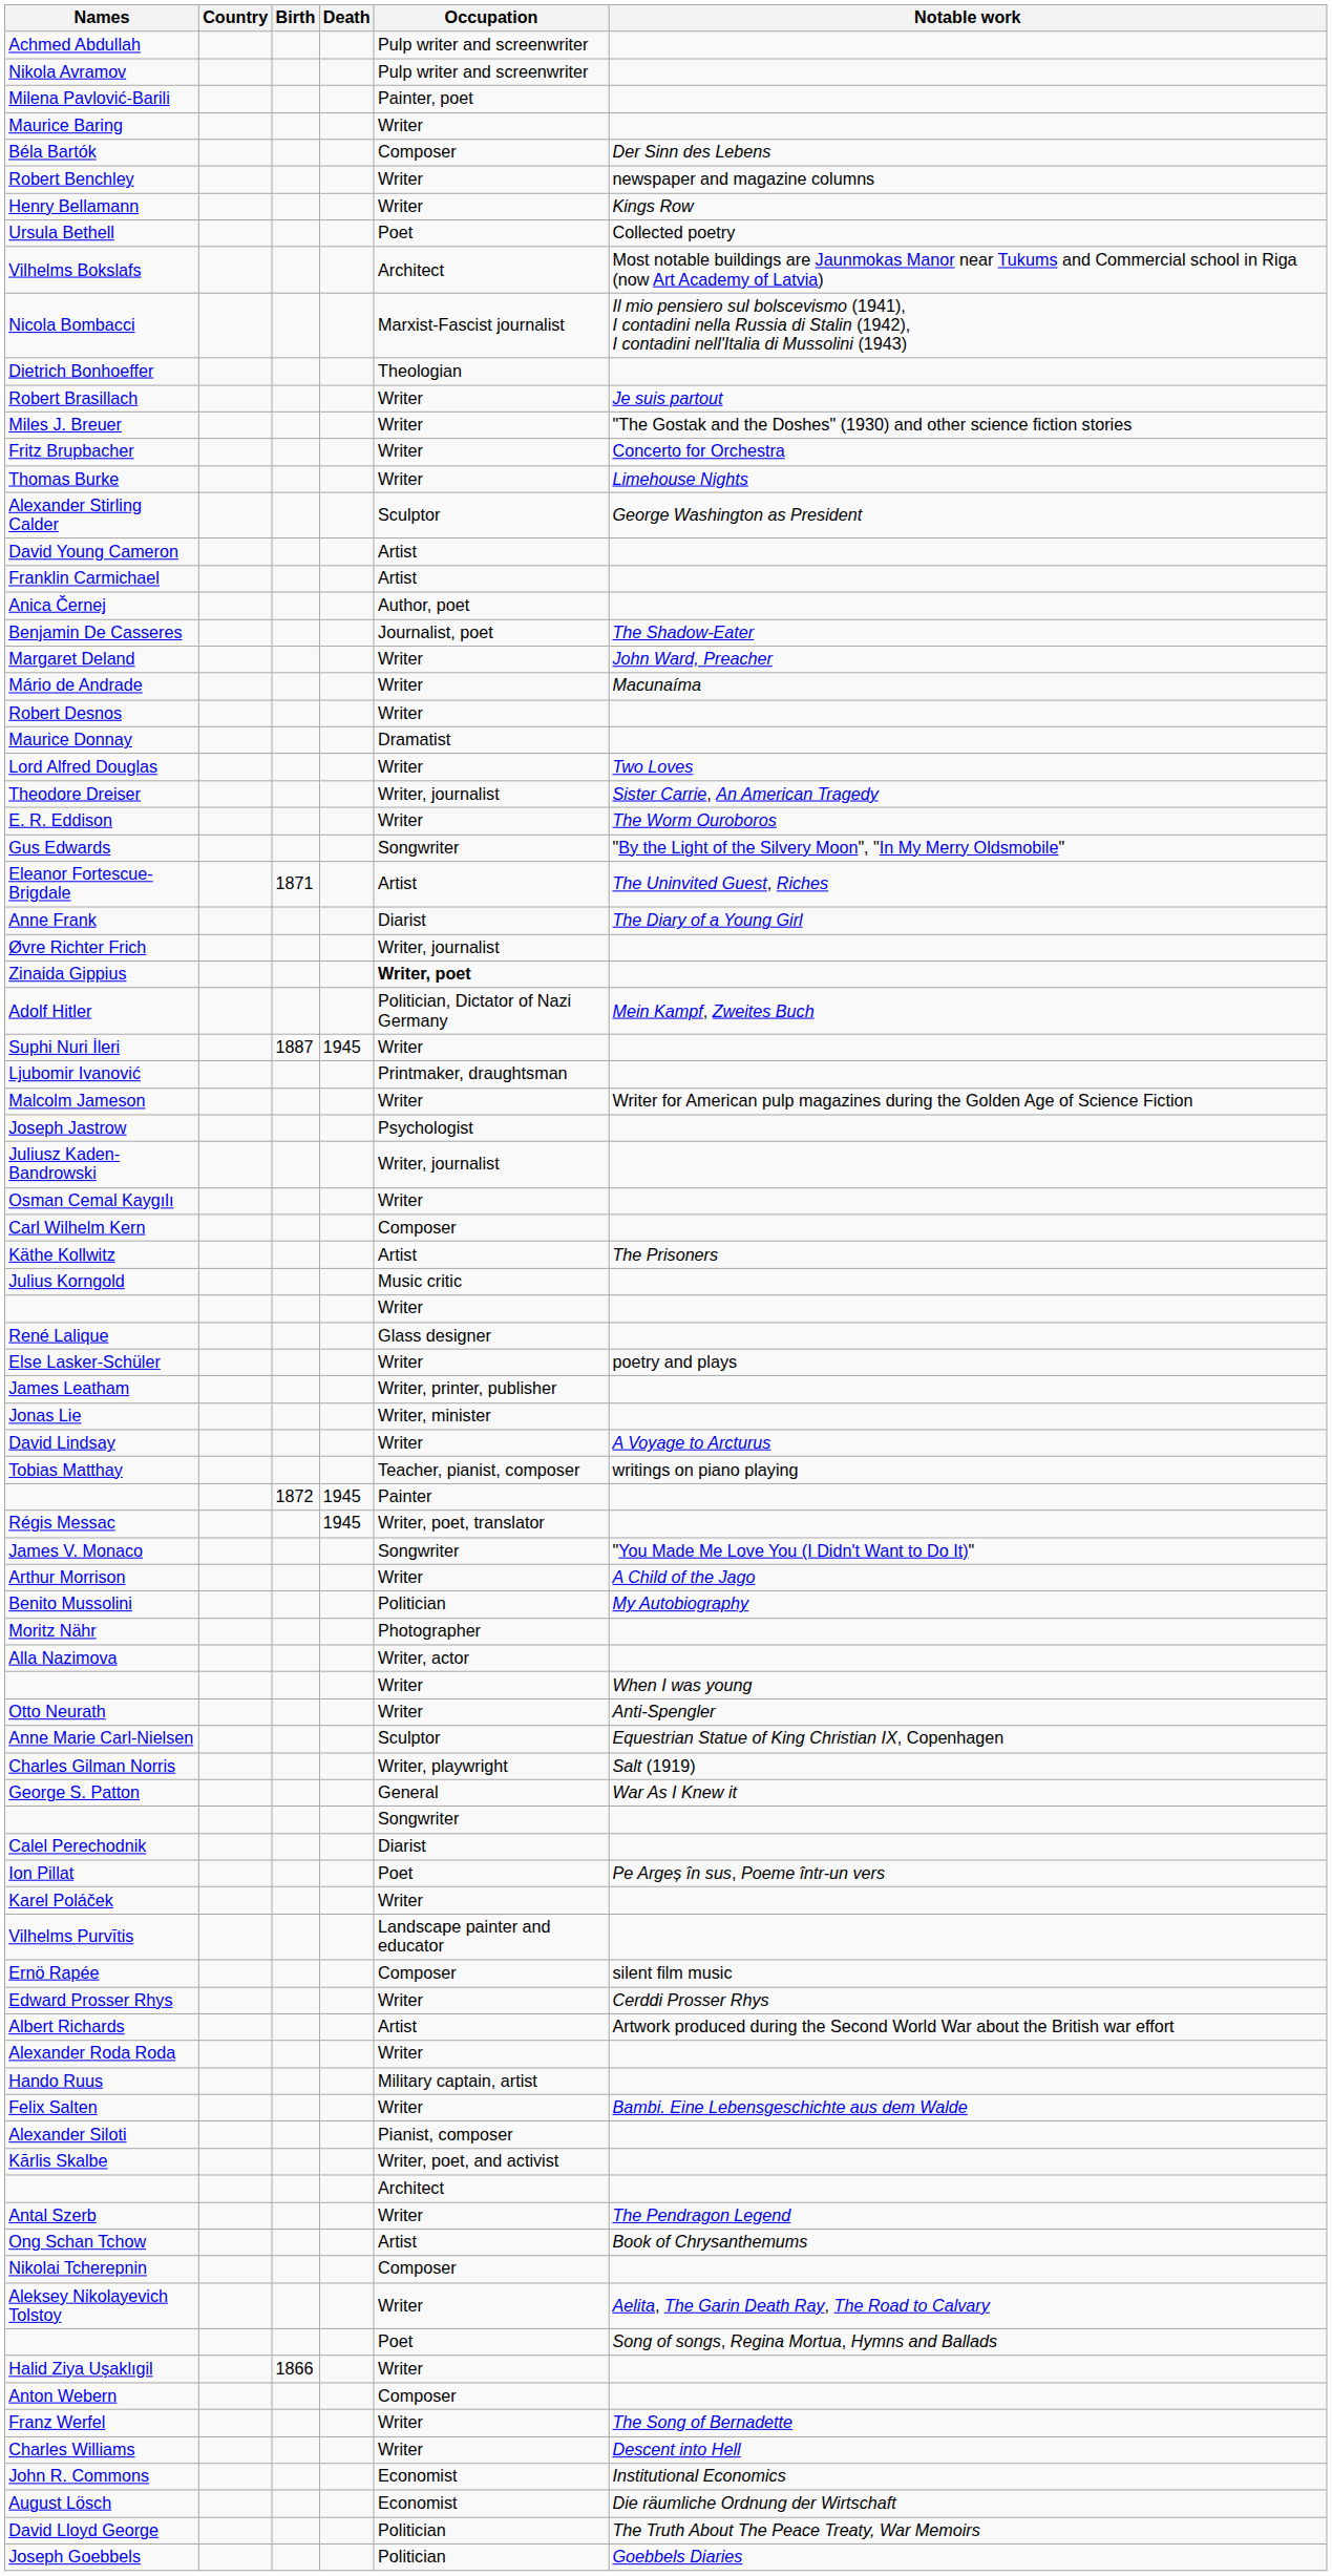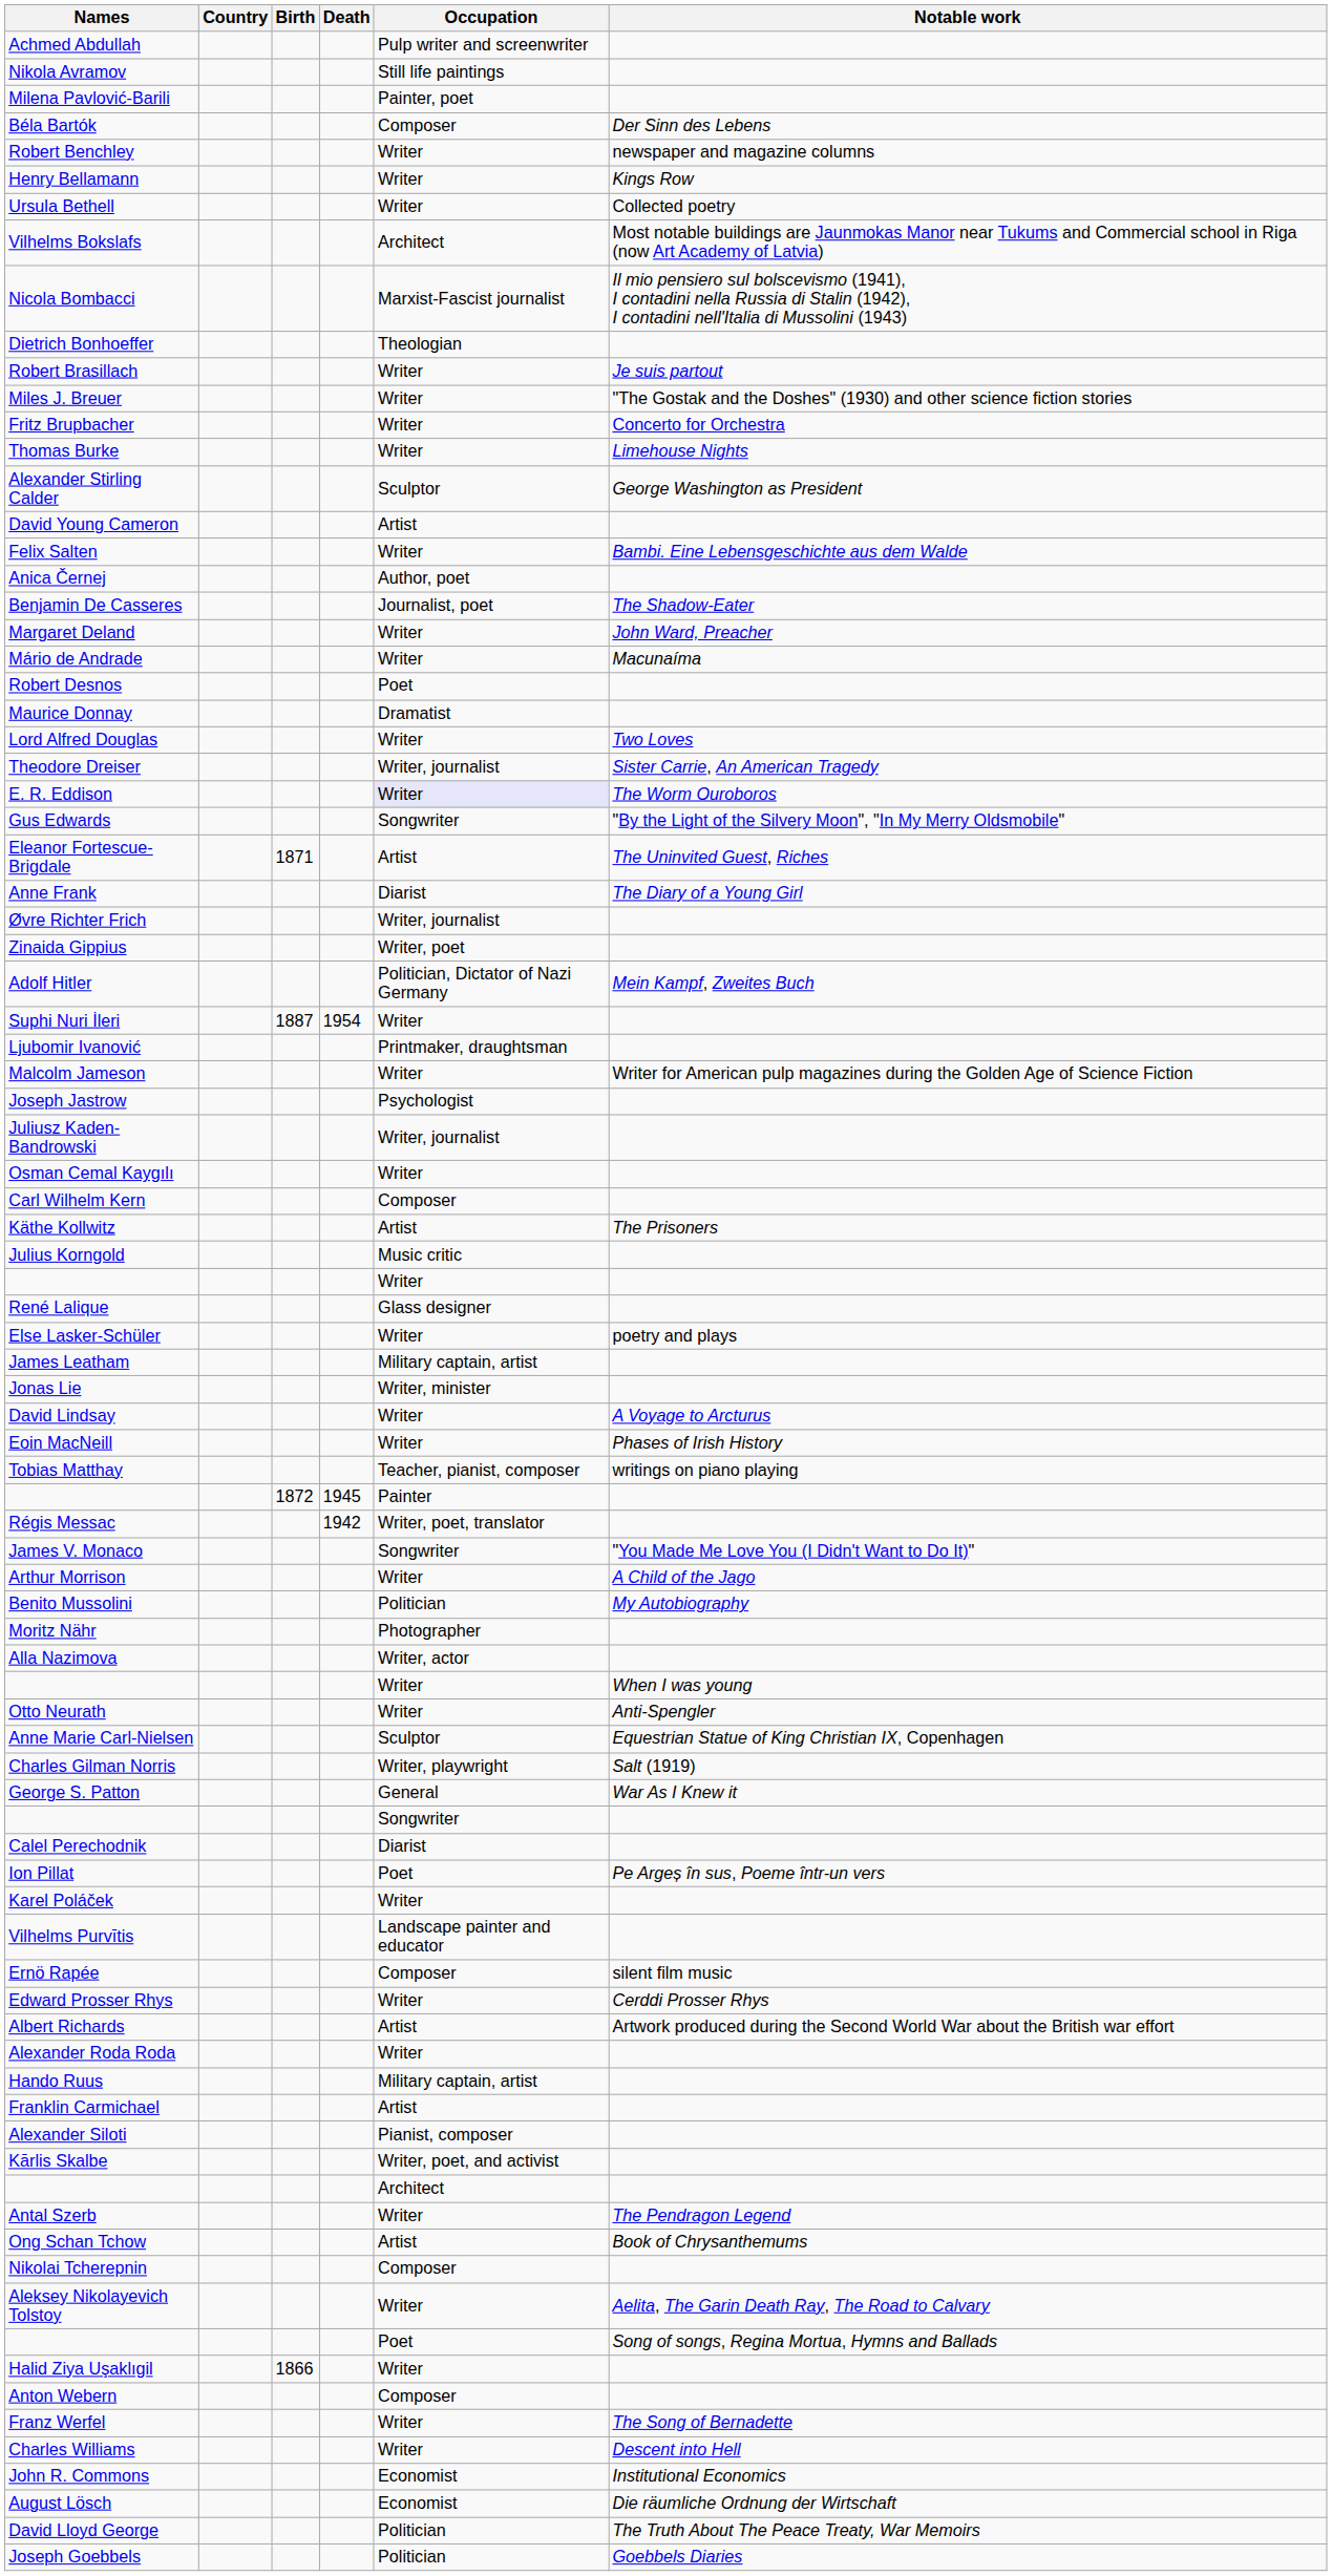Nikola Avramov | Occupation: Pulp writer and screenwriter -> Still life paintings
- row: Maurice Baring | Writer
Ursula Bethell | Occupation: Poet -> Writer
rows swapped: Franklin Carmichael <-> Felix Salten
Robert Desnos | Occupation: Writer -> Poet
E. R. Eddison | Occupation: no background -> lavender background
Zinaida Gippius | Occupation: bold -> normal
Suphi Nuri İleri | Death: 1945 -> 1954
James Leatham | Occupation: Writer, printer, publisher -> Military captain, artist
+ row: Eoin MacNeill | Writer | Phases of Irish History
Régis Messac | Death: 1945 -> 1942
